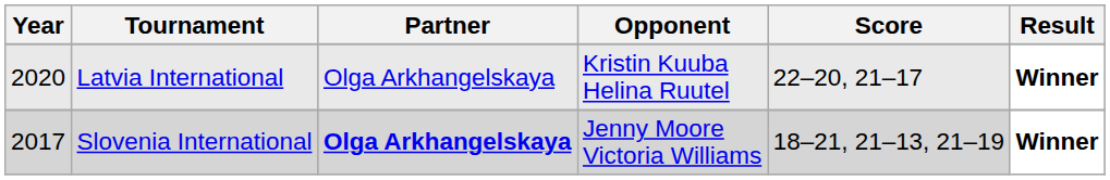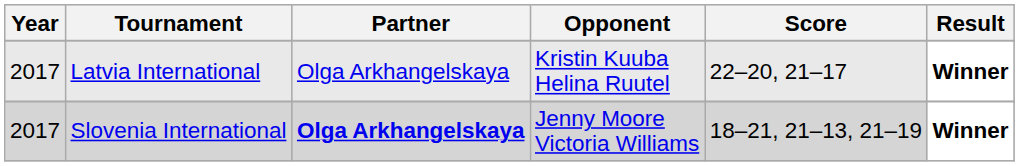Latvia International | Year: 2020 -> 2017
